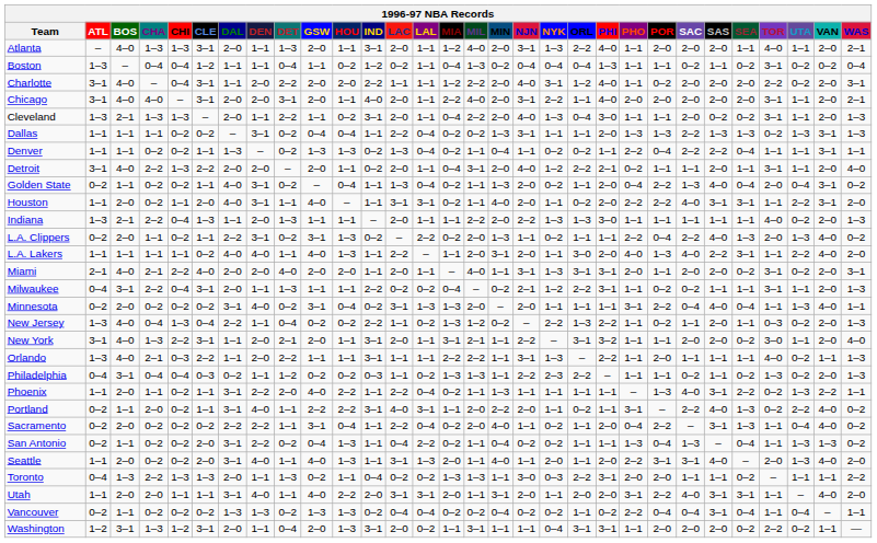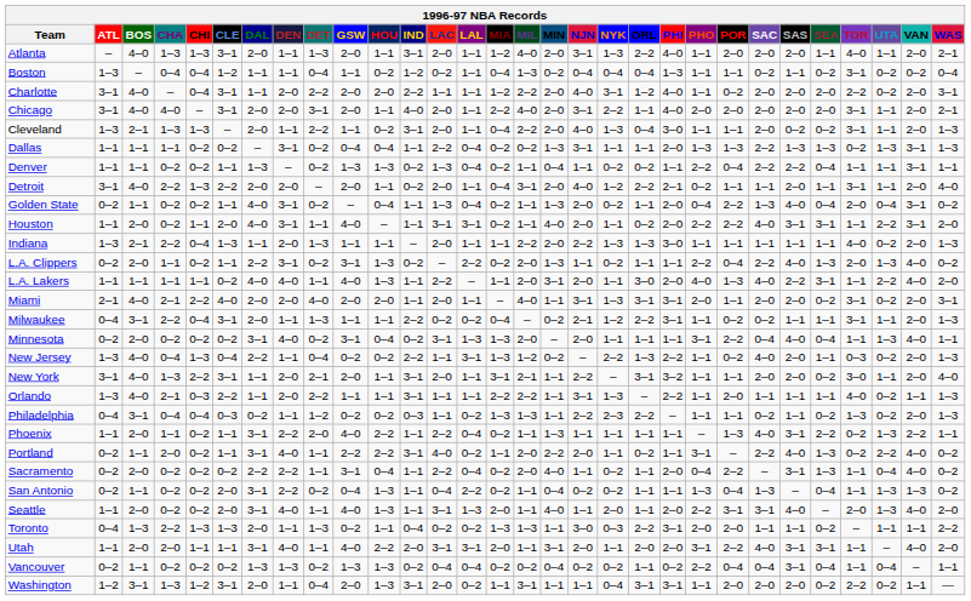New Jersey | LAL: 0–2 -> 3–1
New Jersey | SAC: 1–1 -> 4–0
Portland | LAL: 3–1 -> 0–2
